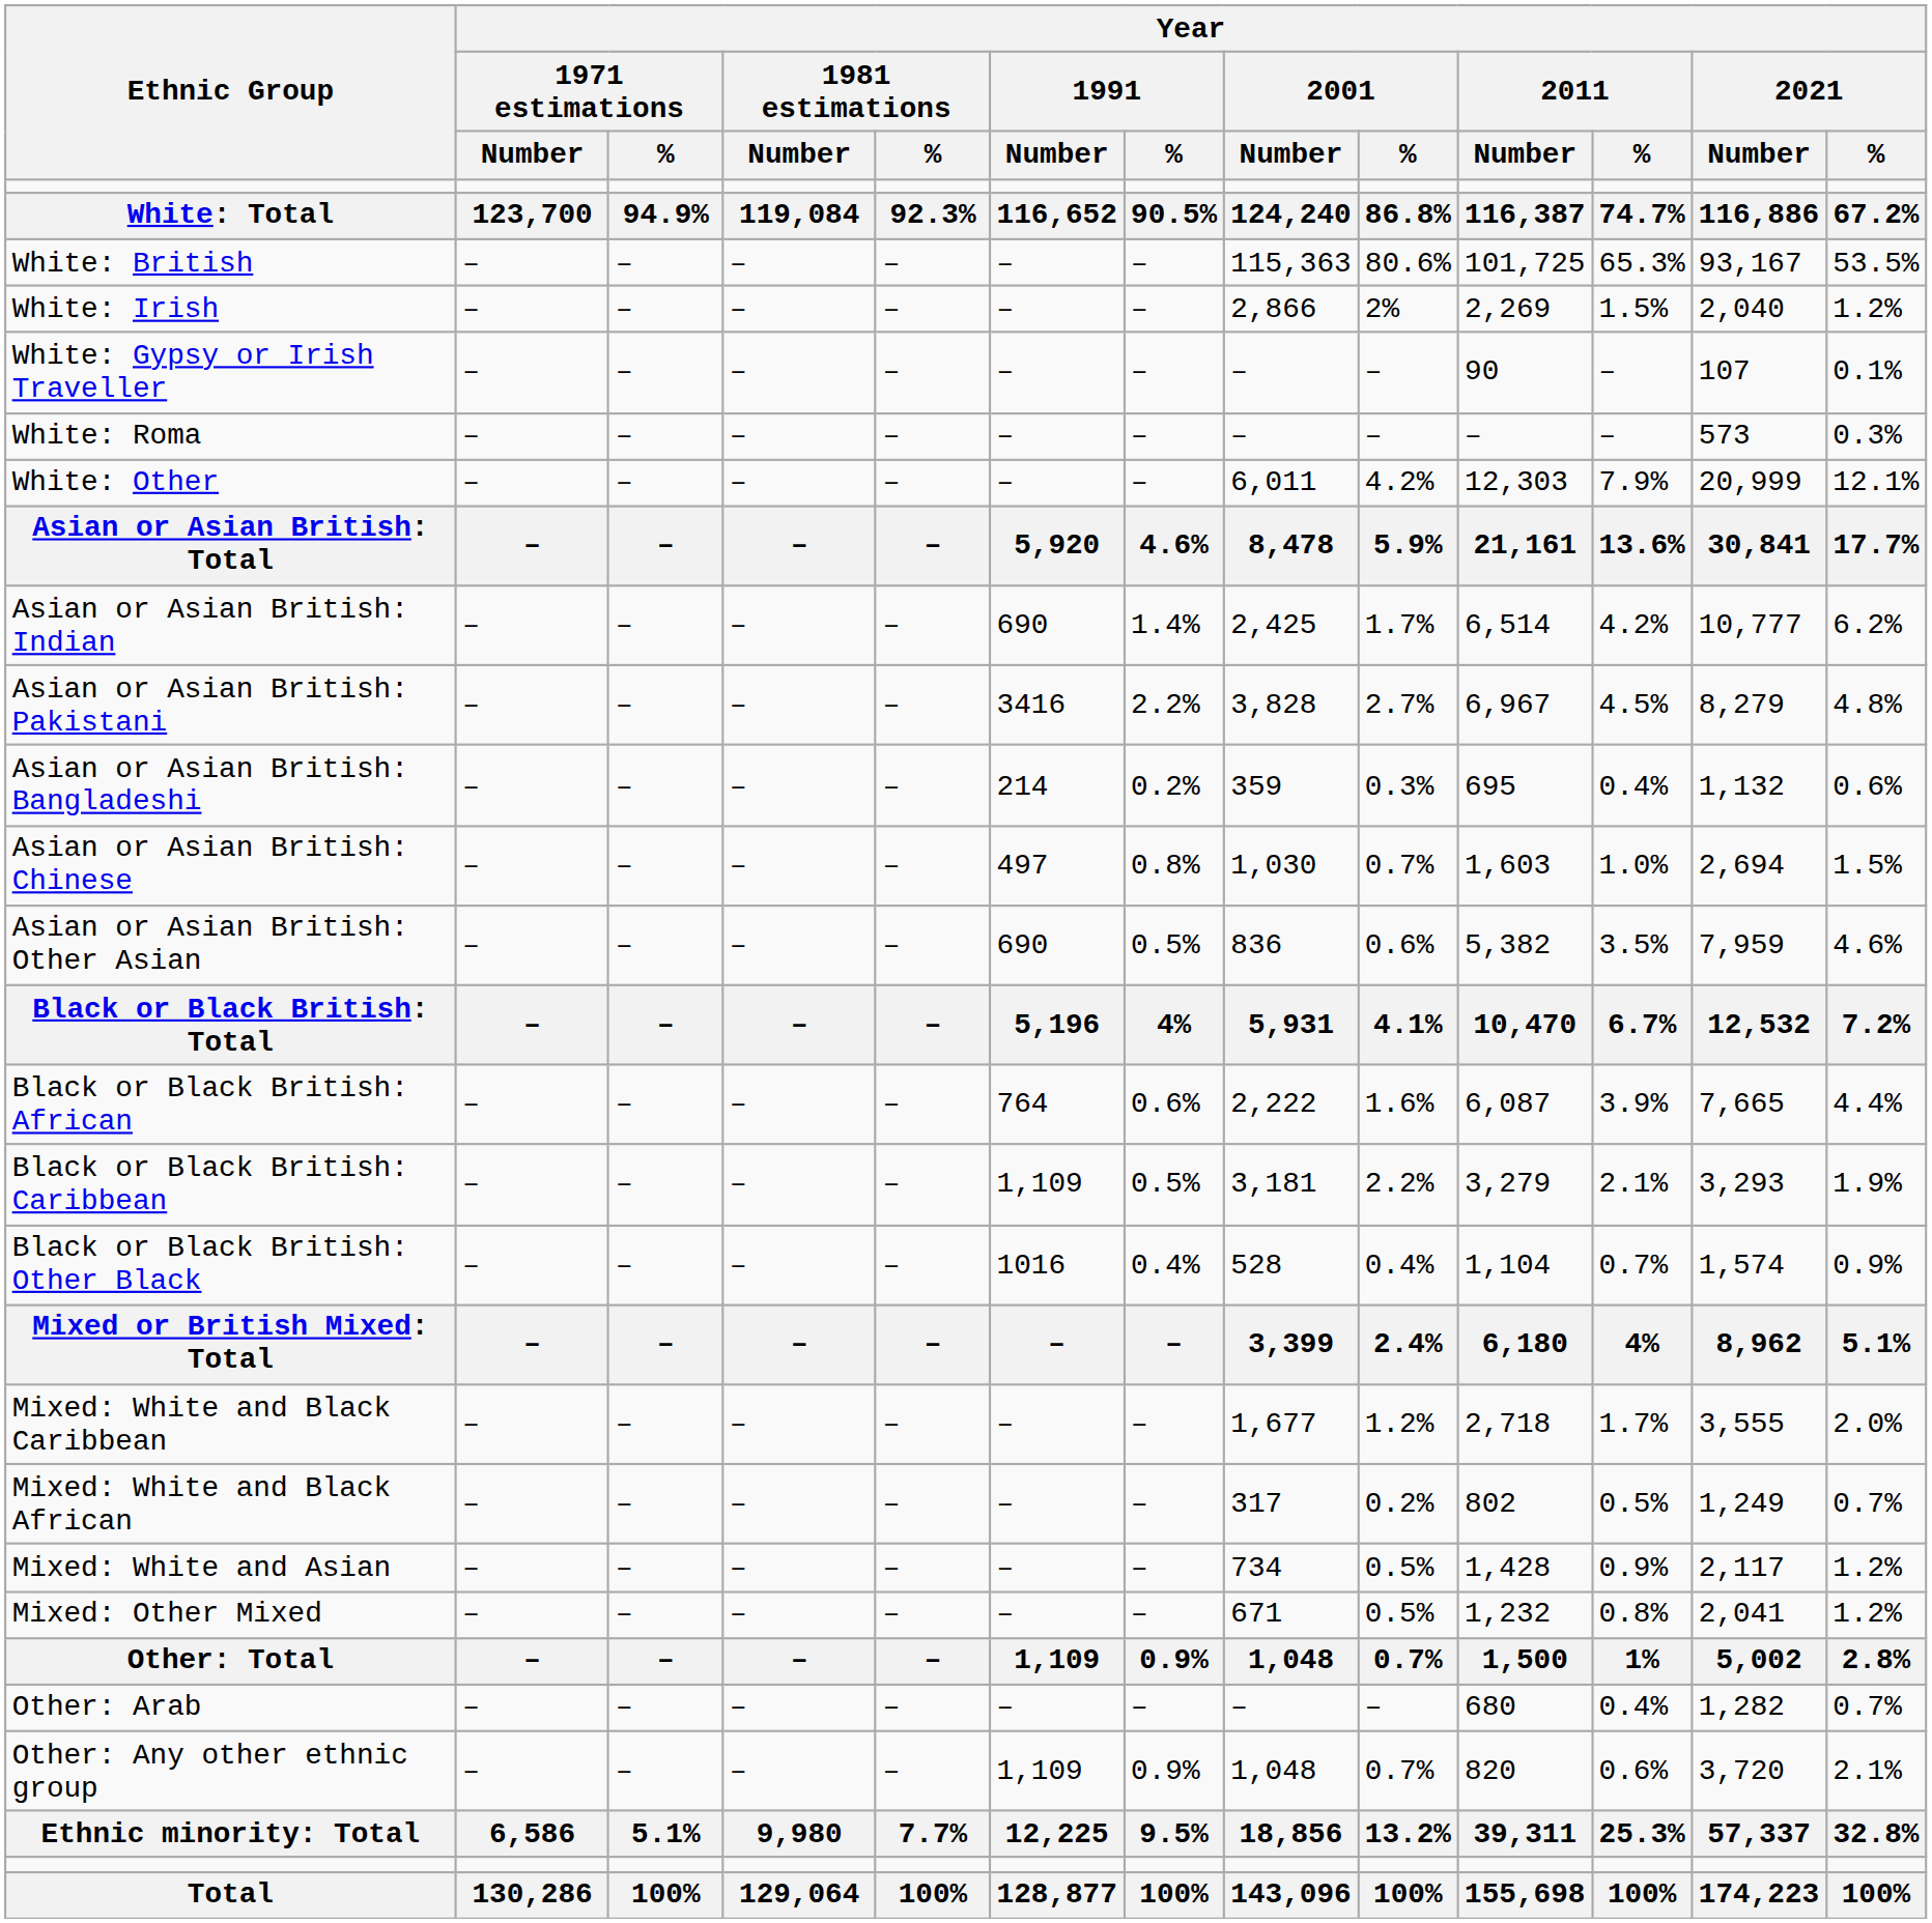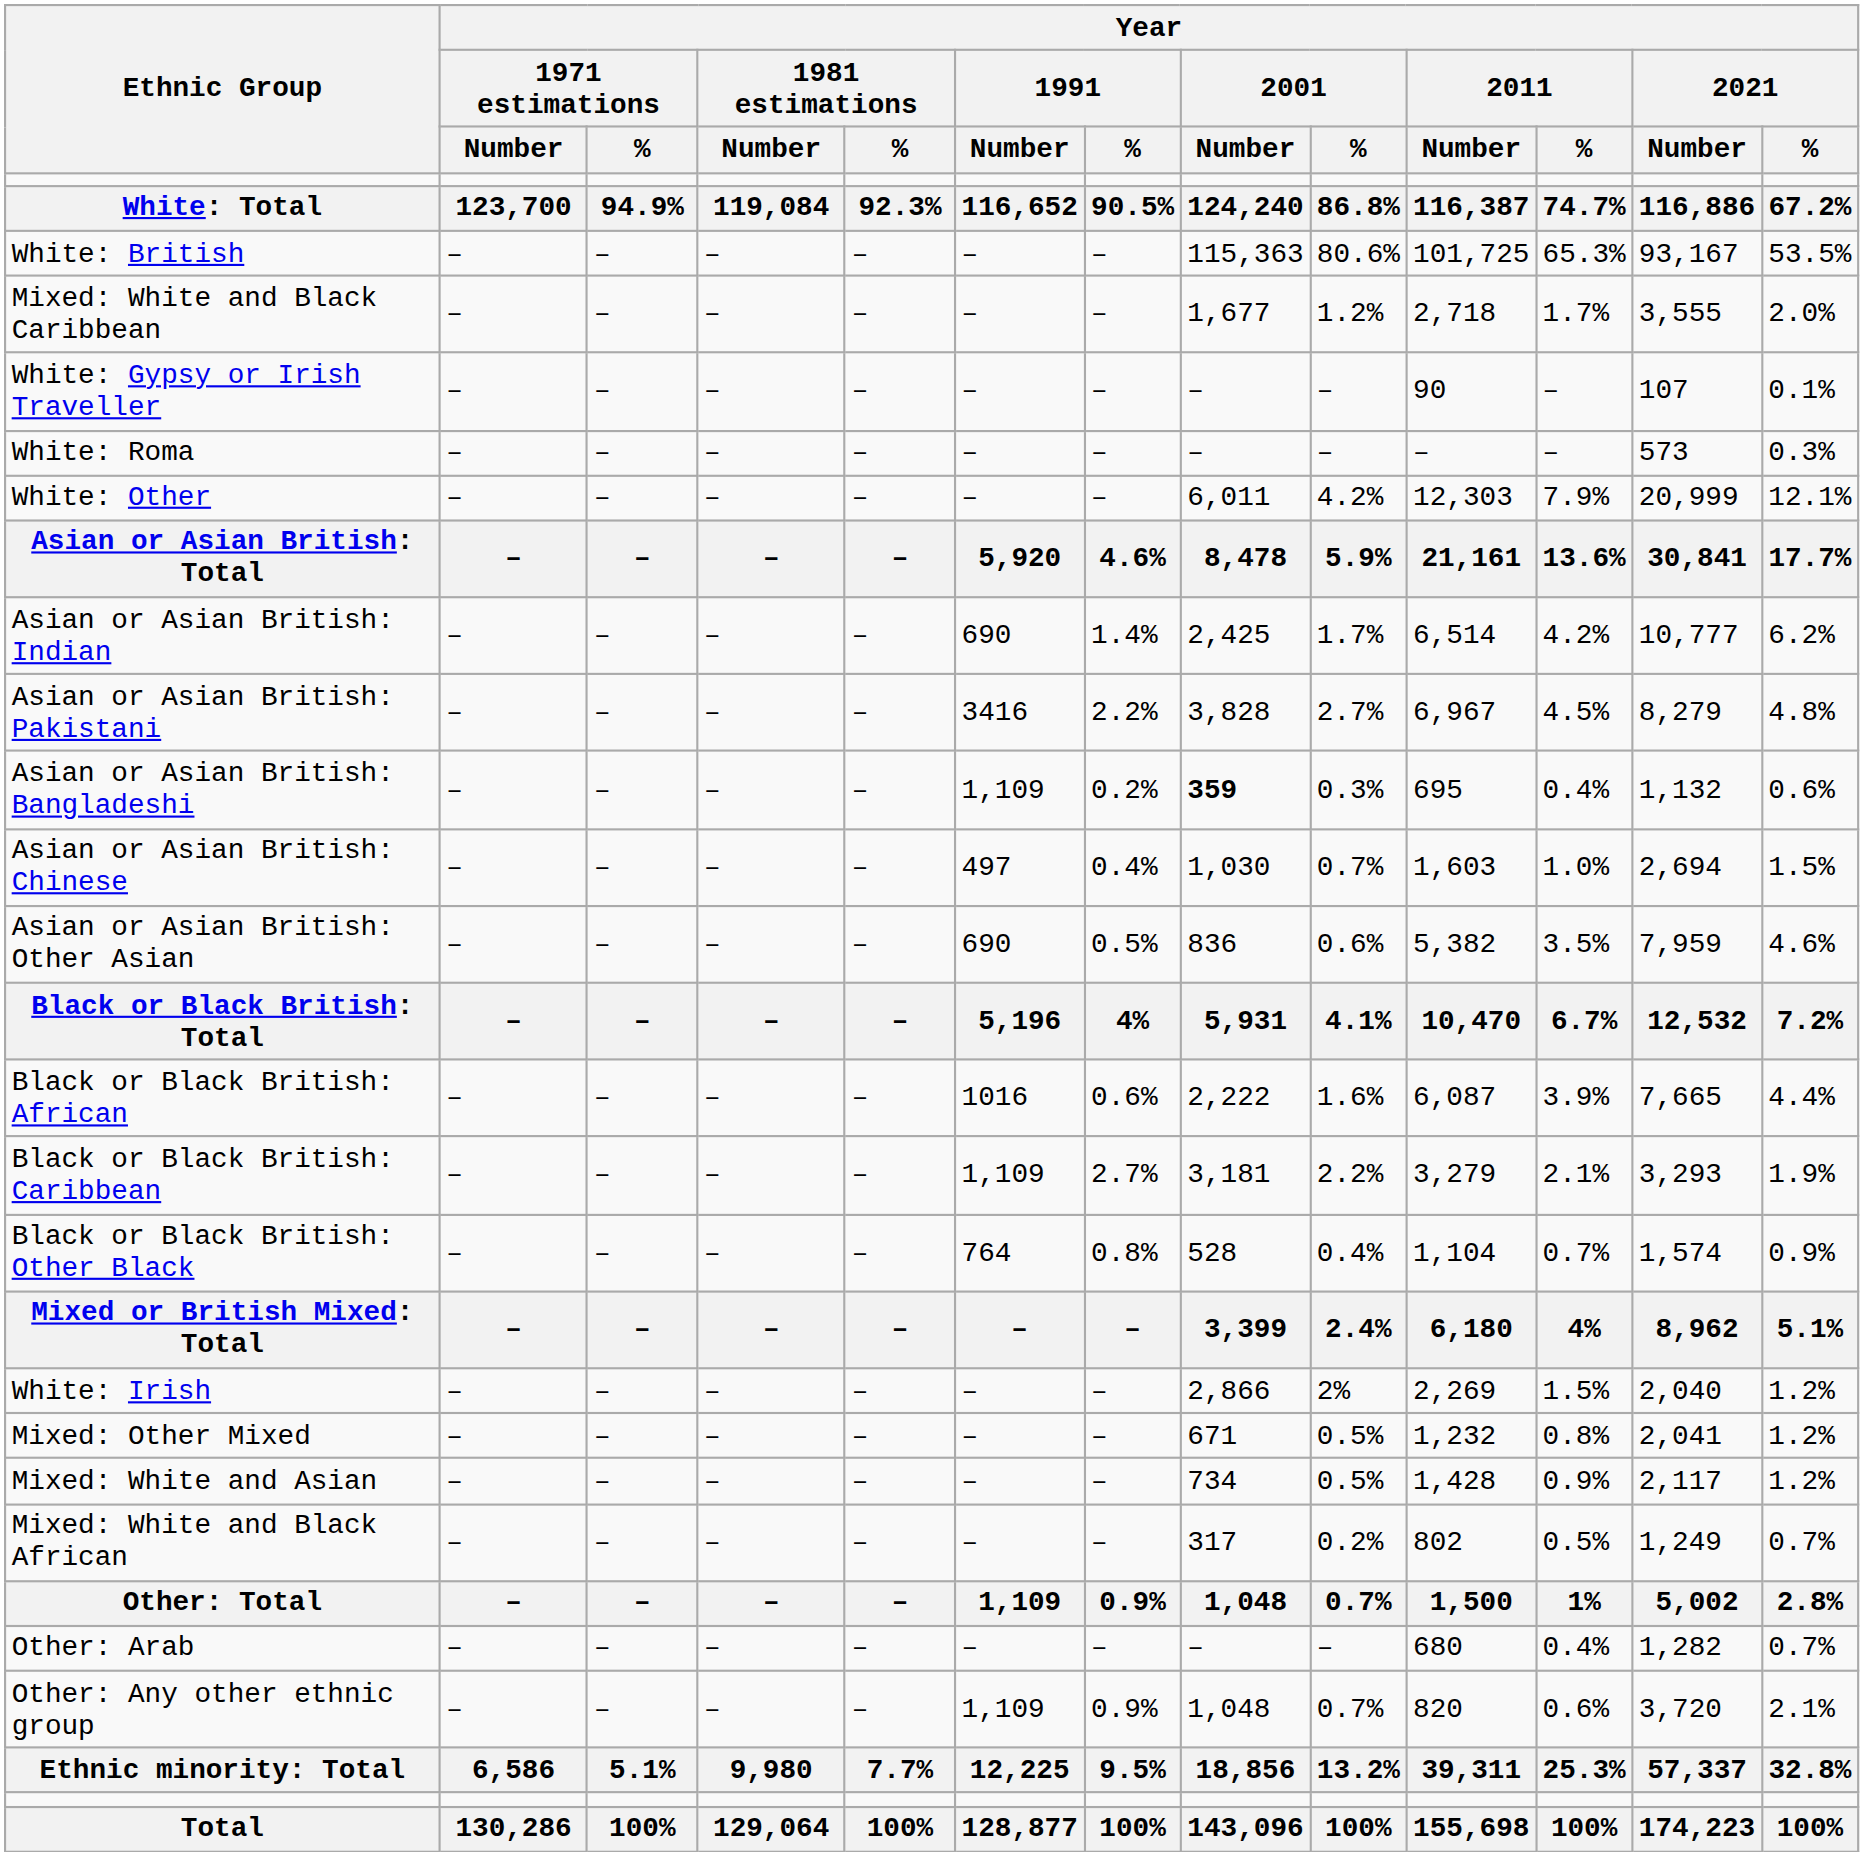rows swapped: White: Irish <-> Mixed: White and Black Caribbean
Asian or Asian British: Bangladeshi | Year / 1991 / Number: 214 -> 1,109
Asian or Asian British: Bangladeshi | Year / 2001 / Number: normal -> bold
Asian or Asian British: Chinese | Year / 1991 / %: 0.8% -> 0.4%
Black or Black British: African | Year / 1991 / Number: 764 -> 1016
Black or Black British: Caribbean | Year / 1991 / %: 0.5% -> 2.7%
Black or Black British: Other Black | Year / 1991 / Number: 1016 -> 764
Black or Black British: Other Black | Year / 1991 / %: 0.4% -> 0.8%
rows swapped: Mixed: White and Black African <-> Mixed: Other Mixed
